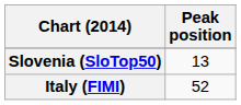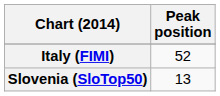rows swapped: Italy (FIMI) <-> Slovenia (SloTop50)
